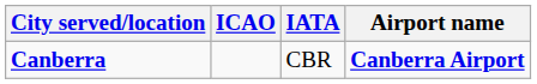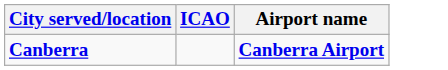- column: IATA | CBR
